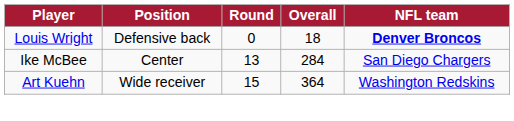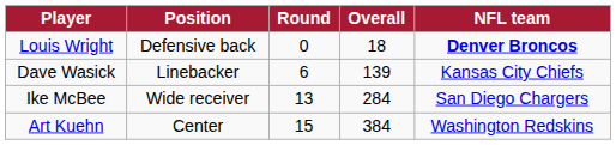+ row: Dave Wasick | Linebacker | 6 | 139 | Kansas City Chiefs
Ike McBee | Position: Center -> Wide receiver
Art Kuehn | Position: Wide receiver -> Center
Art Kuehn | Overall: 364 -> 384
